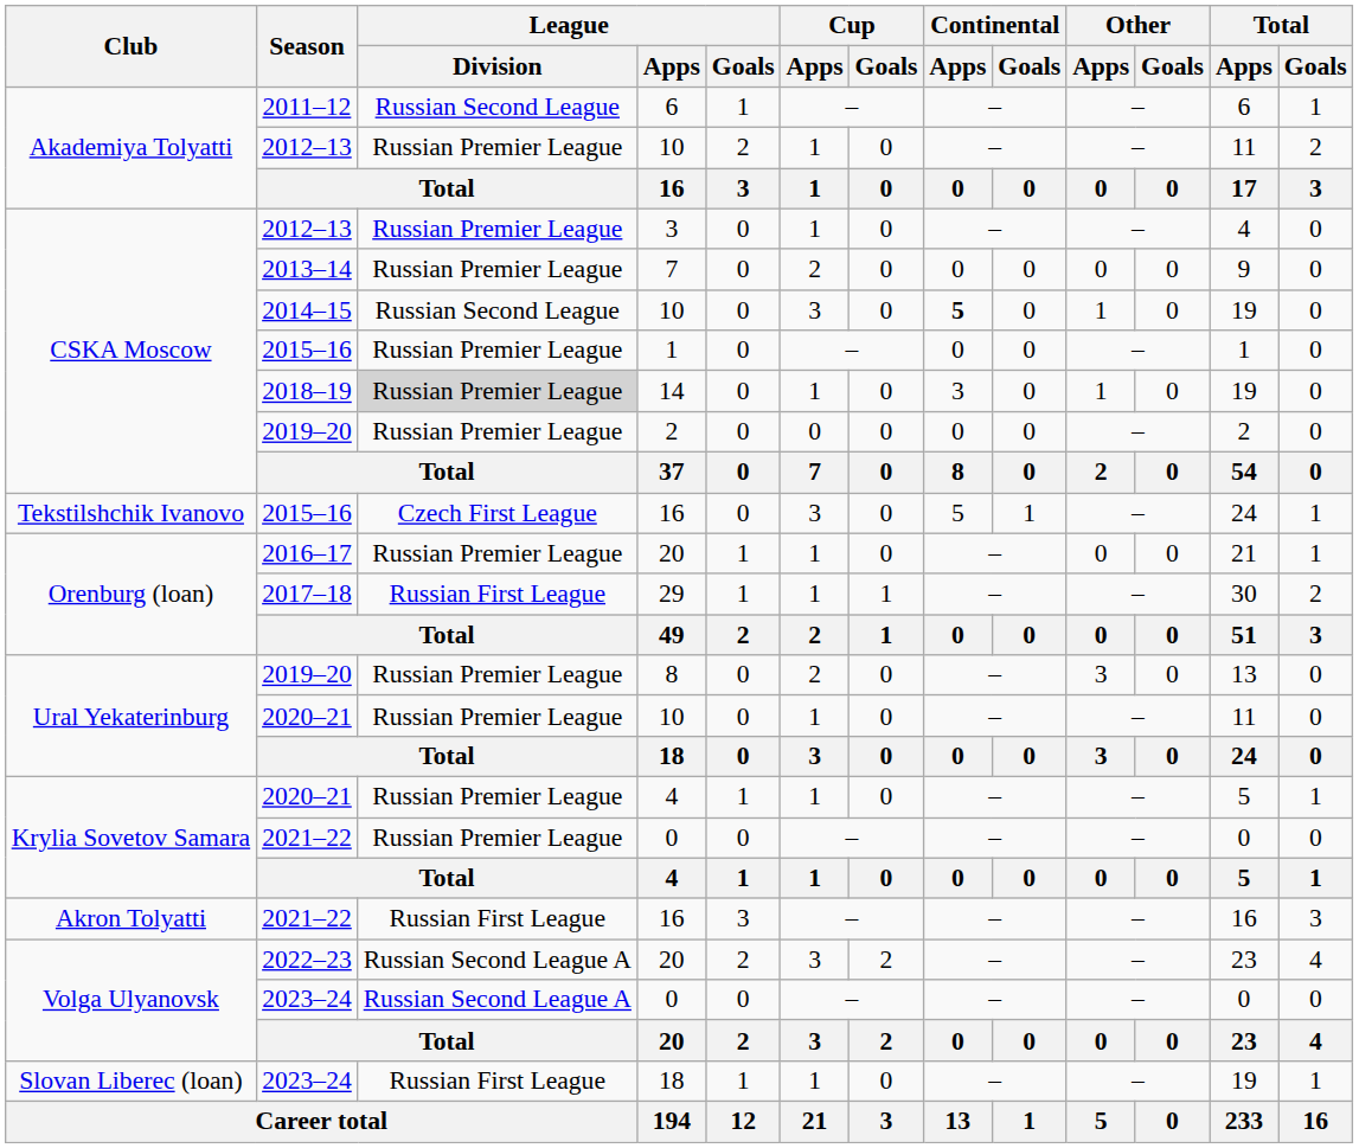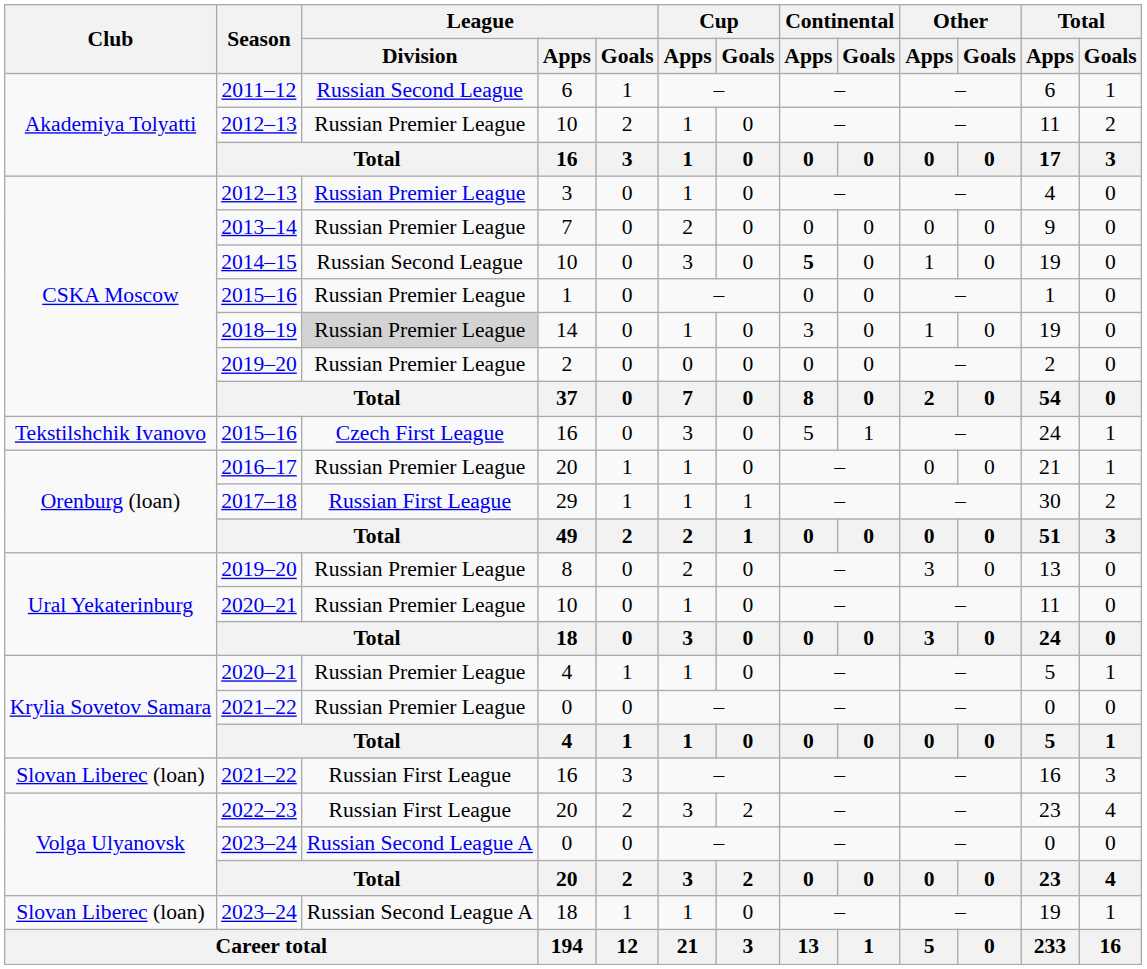2021–22 / 16 | Club: Akron Tolyatti -> Slovan Liberec (loan)
2022–23 / 20 | League / Division: Russian Second League A -> Russian First League
2023–24 / 18 | League / Division: Russian First League -> Russian Second League A
